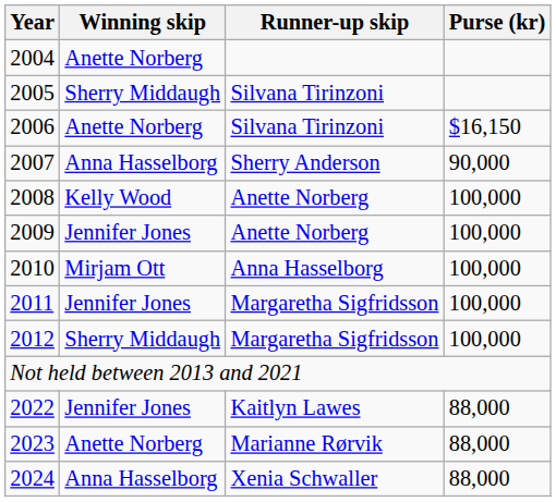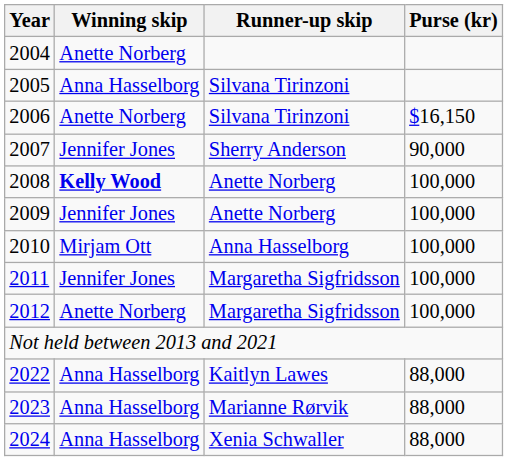2005 | Winning skip: Sherry Middaugh -> Anna Hasselborg
2007 | Winning skip: Anna Hasselborg -> Jennifer Jones
2008 | Winning skip: normal -> bold
2012 | Winning skip: Sherry Middaugh -> Anette Norberg
2022 | Winning skip: Jennifer Jones -> Anna Hasselborg
2023 | Winning skip: Anette Norberg -> Anna Hasselborg
